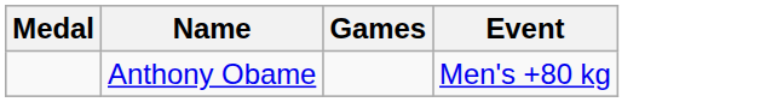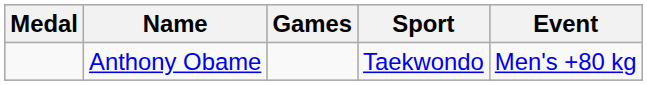+ column: Sport | Taekwondo
